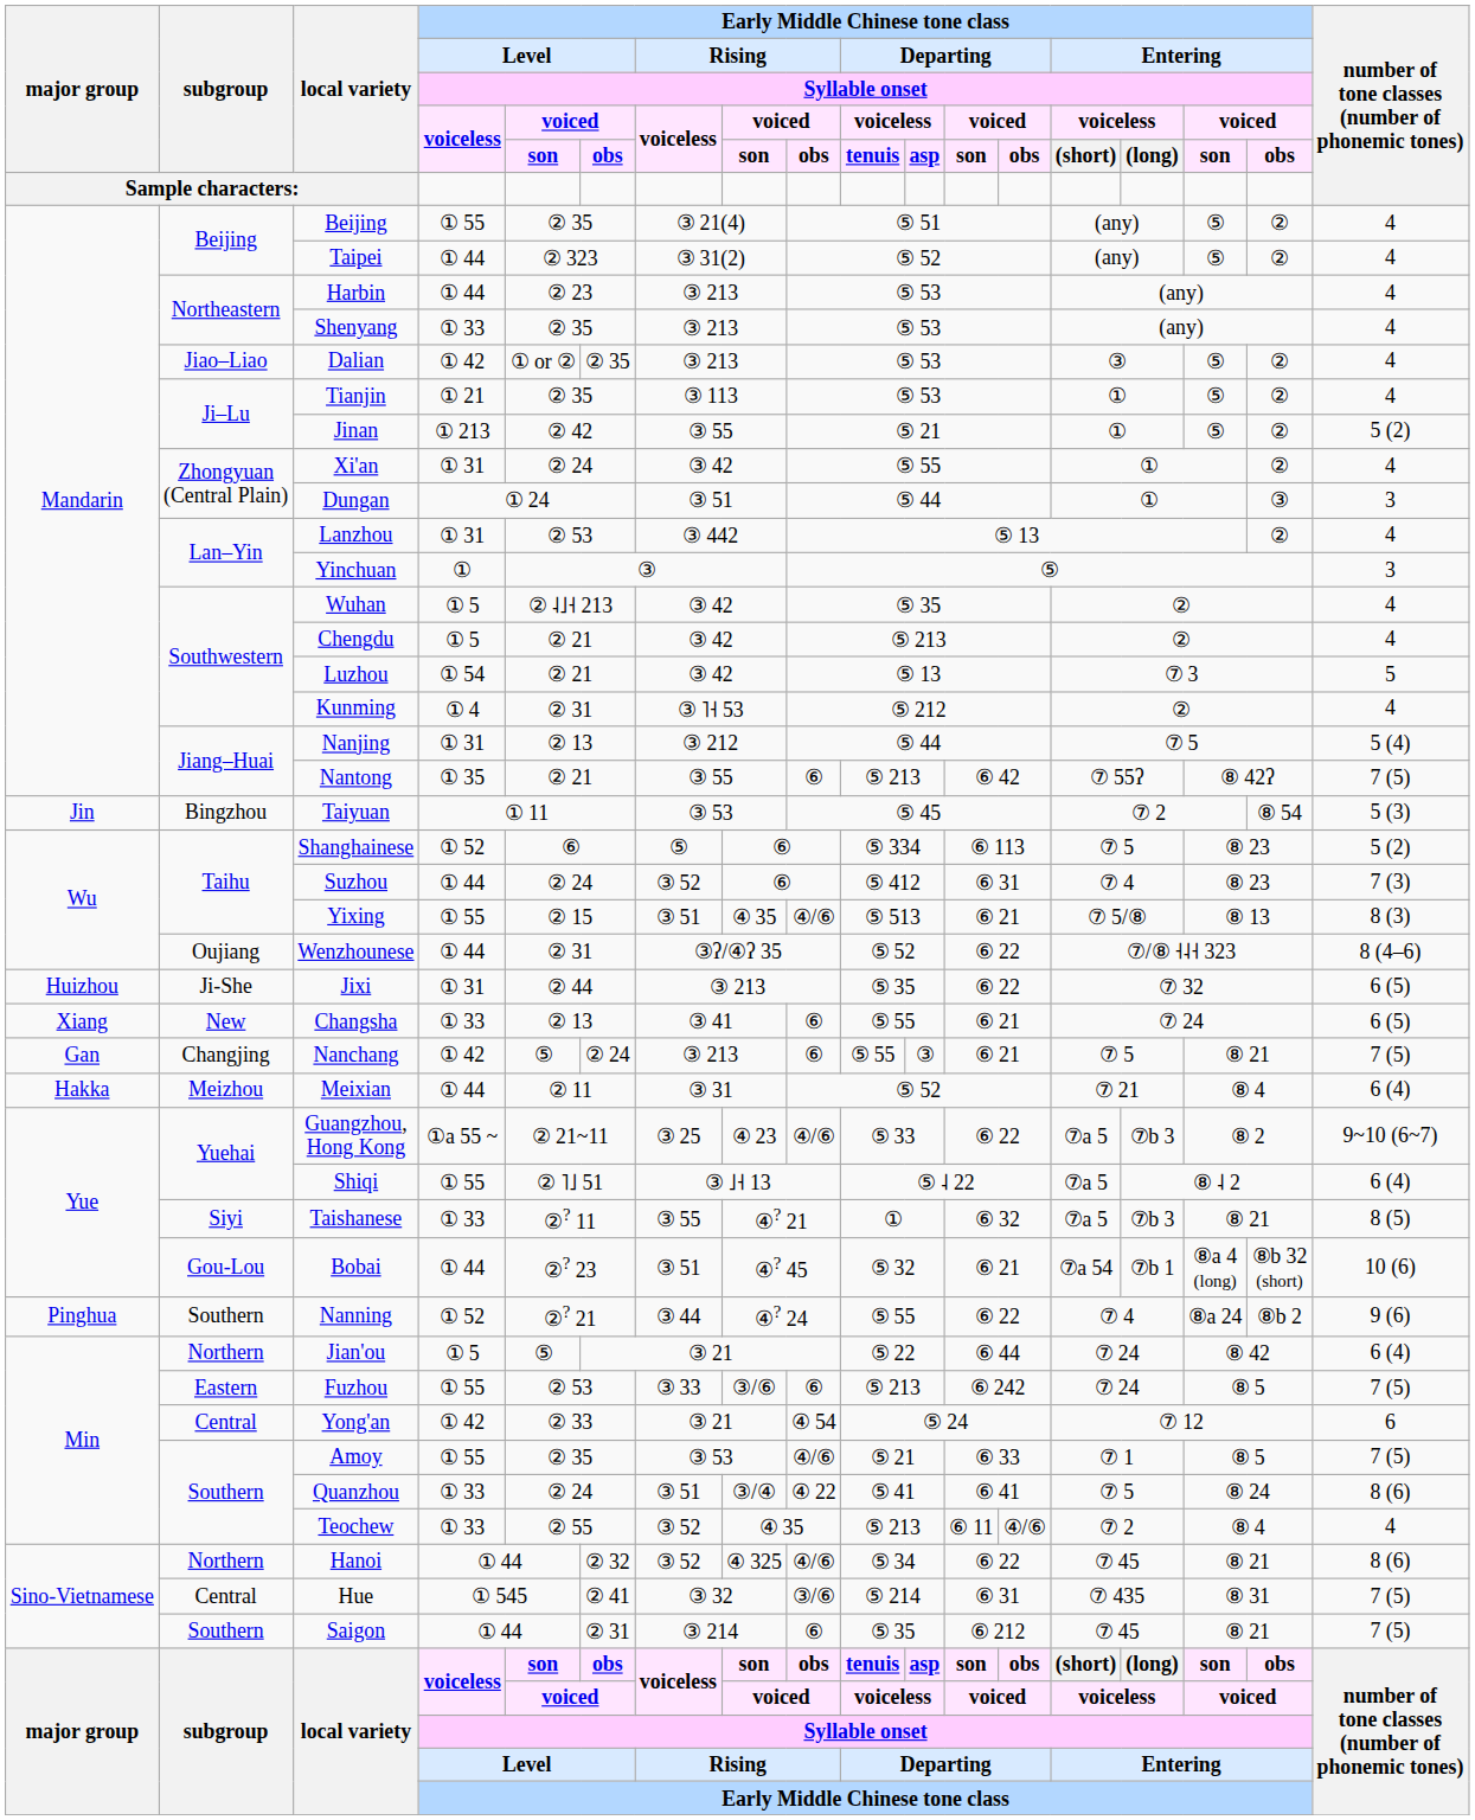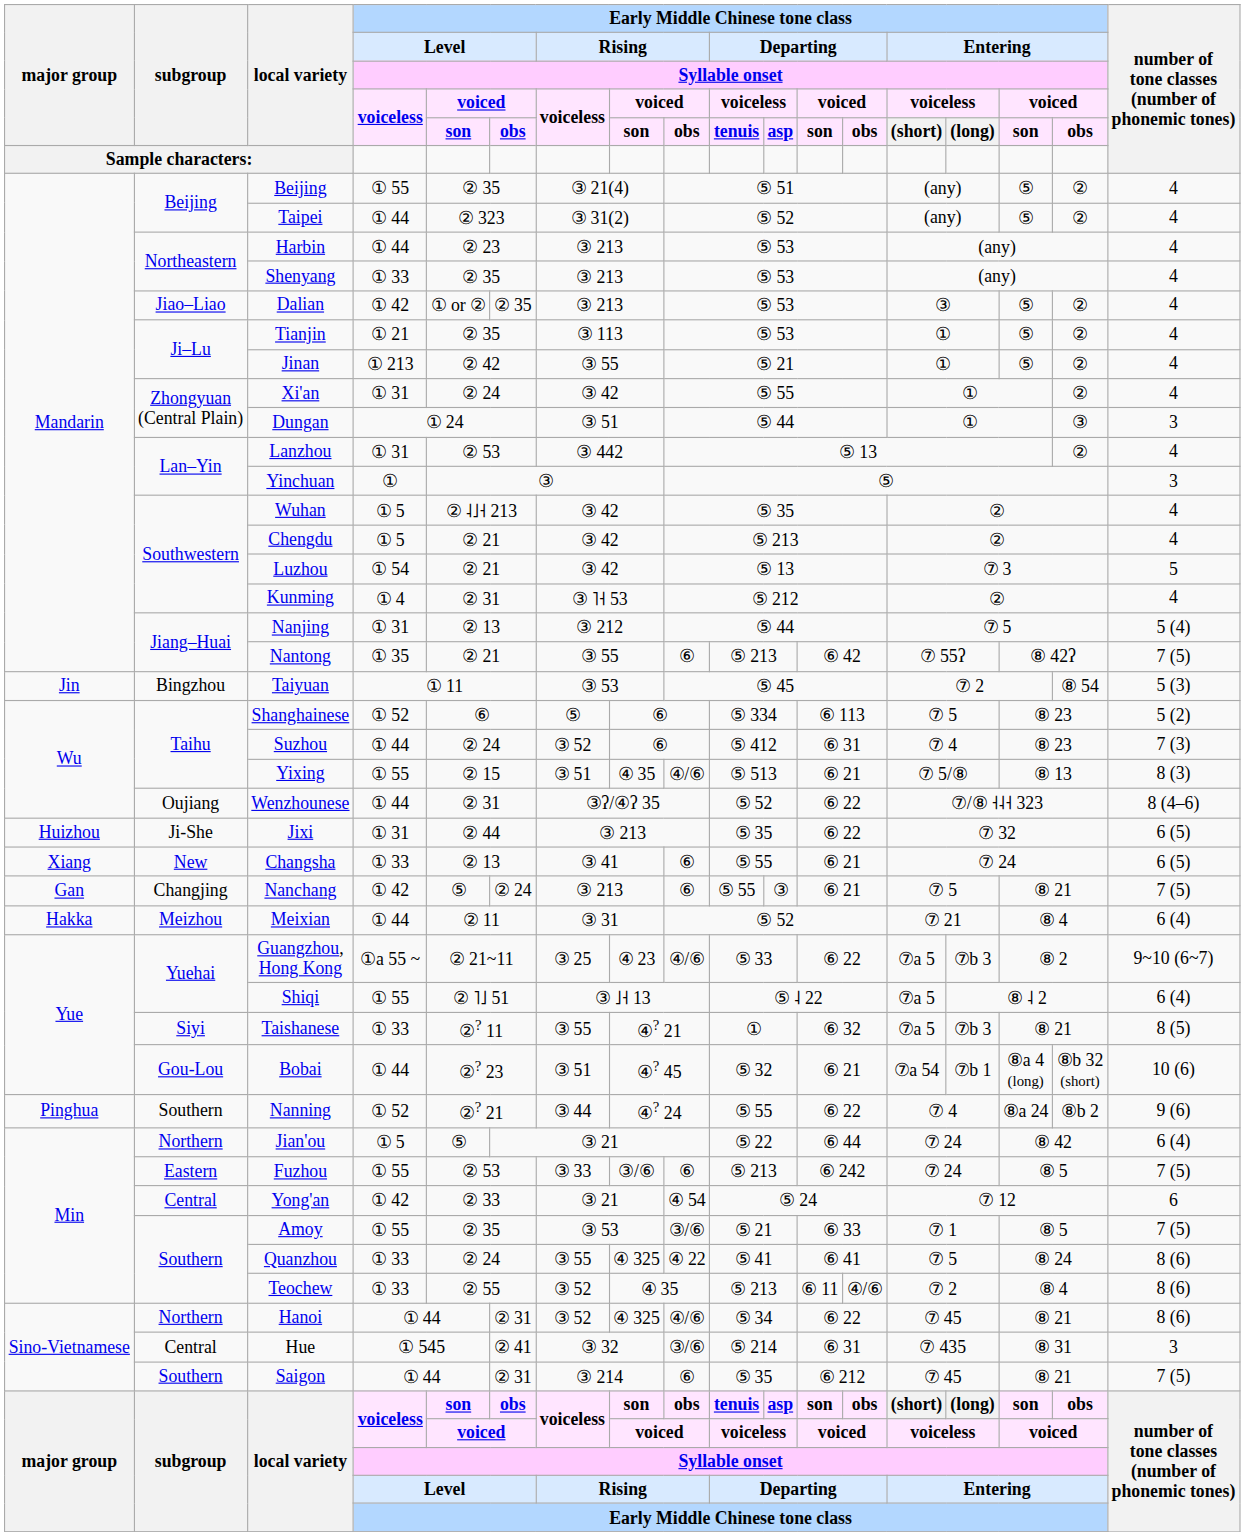Jinan | number of tone classes (number of phonemic tones): 5 (2) -> 4
Amoy | column 9: ④/⑥ -> ③/⑥
Quanzhou | column 7: ③ 51 -> ③ 55
Quanzhou | column 8: ③/④ -> ④ 325
Teochew | number of tone classes (number of phonemic tones): 4 -> 8 (6)
Hanoi | column 6: ② 32 -> ② 31
Hue | number of tone classes (number of phonemic tones): 7 (5) -> 3
